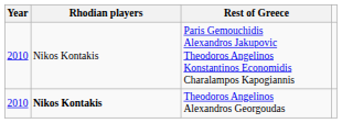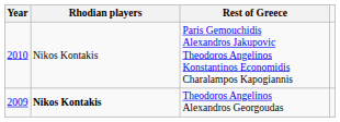Theodoros Angelinos Alexandros Georgoudas | Year: 2010 -> 2009
